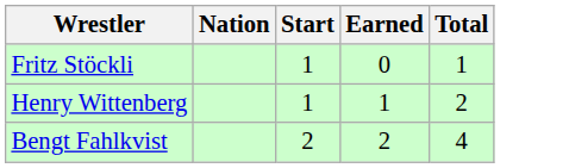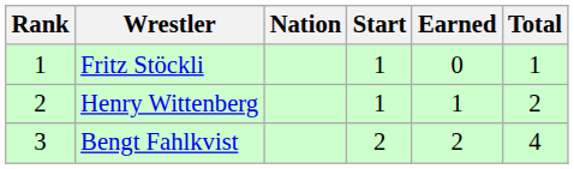+ column: Rank | 1 | 2 | 3
